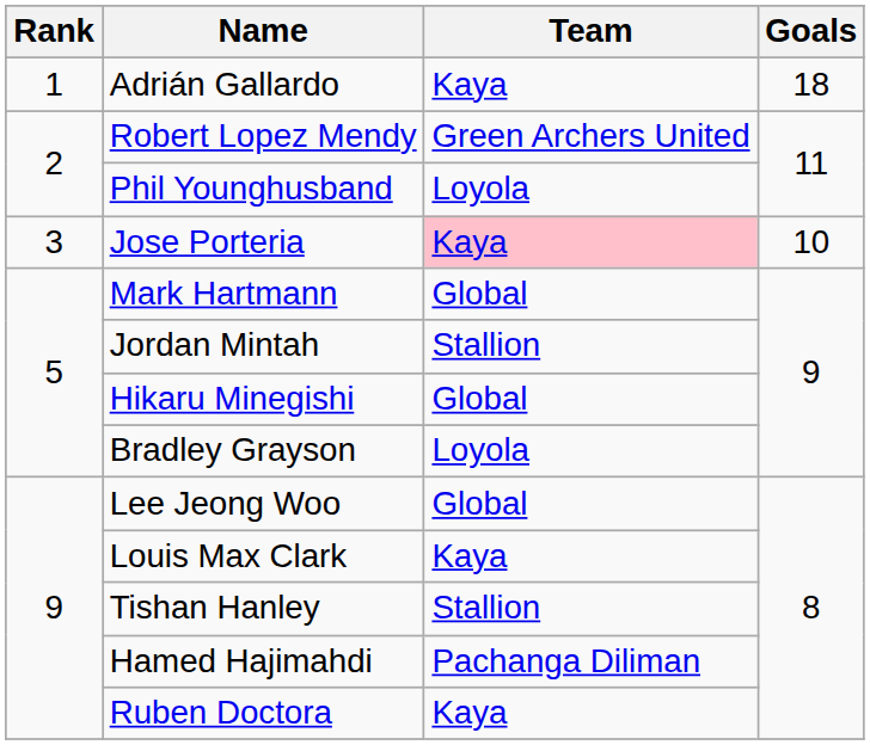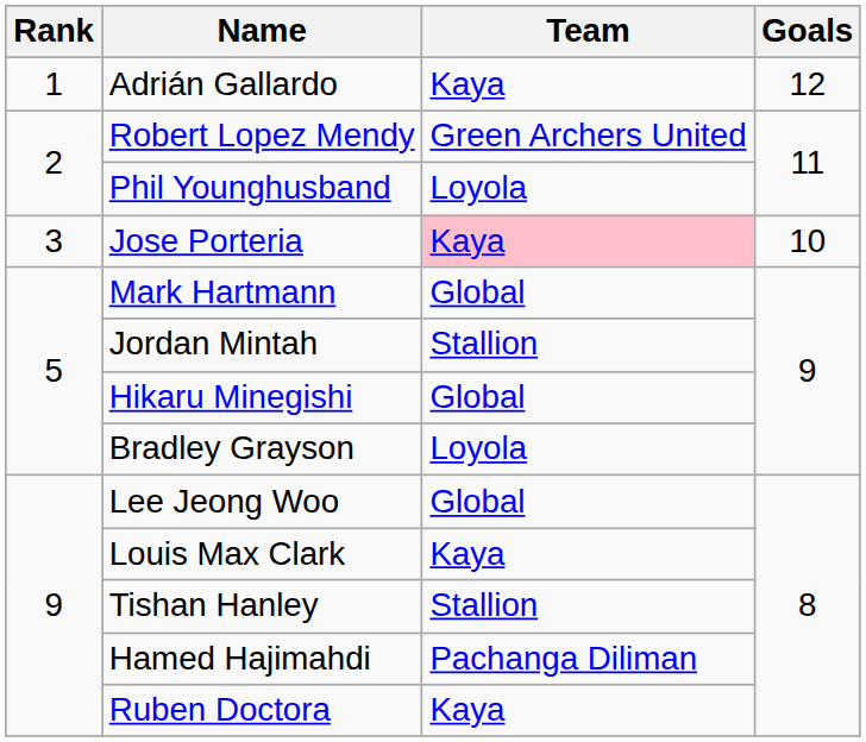Adrián Gallardo | Goals: 18 -> 12
